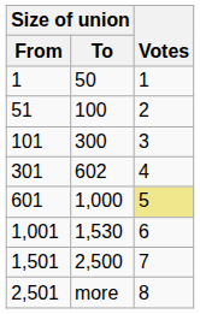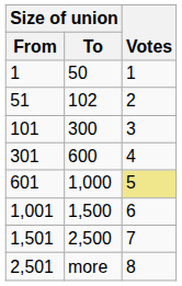51 | Size of union / To: 100 -> 102
301 | Size of union / To: 602 -> 600
1,001 | Size of union / To: 1,530 -> 1,500
